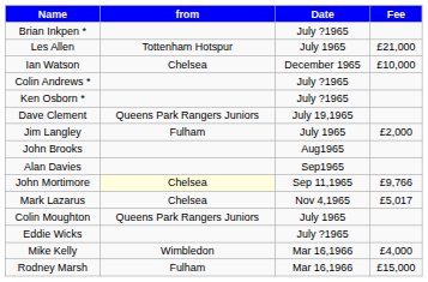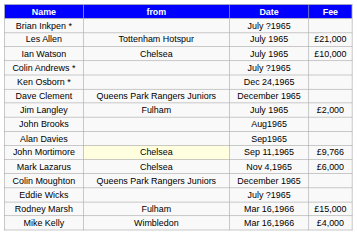Ian Watson | Date: December 1965 -> July 1965
Ken Osborn * | Date: July ?1965 -> Dec 24,1965
Dave Clement | Date: July 19,1965 -> December 1965
Mark Lazarus | Fee: £5,017 -> £6,000
Colin Moughton | Date: July 1965 -> December 1965
rows swapped: Rodney Marsh <-> Mike Kelly
